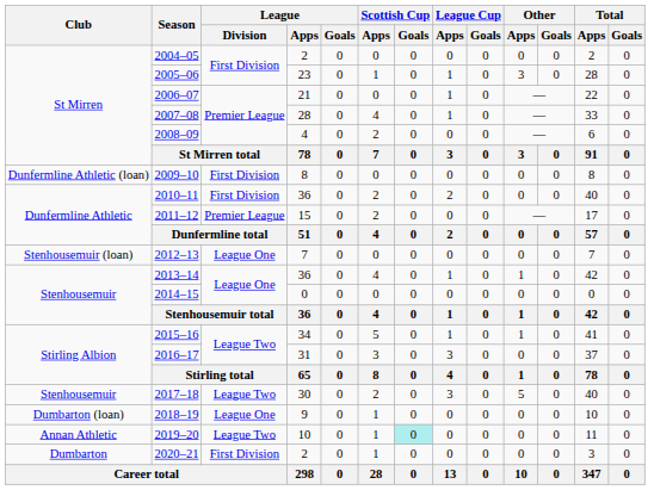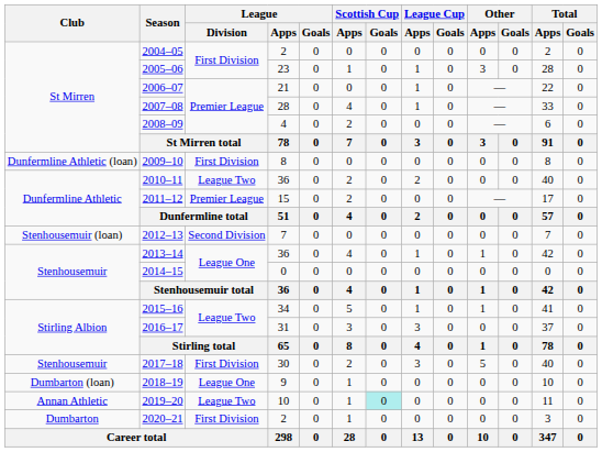2010–11 | League / Division: First Division -> League Two
2012–13 | League / Division: League One -> Second Division
2017–18 | League / Division: League Two -> First Division
